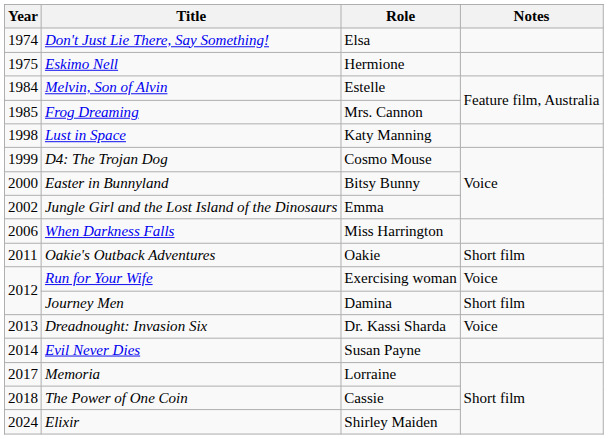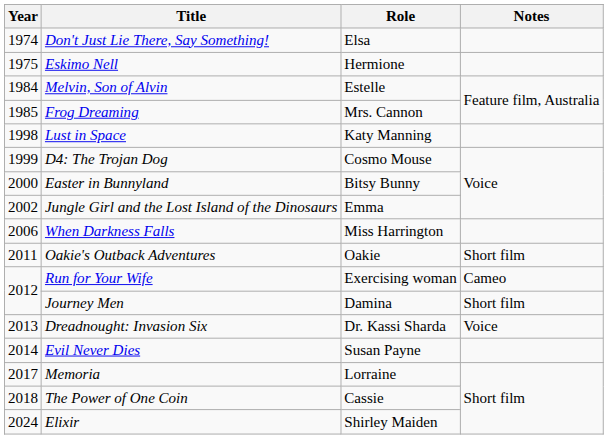Run for Your Wife | Notes: Voice -> Cameo
